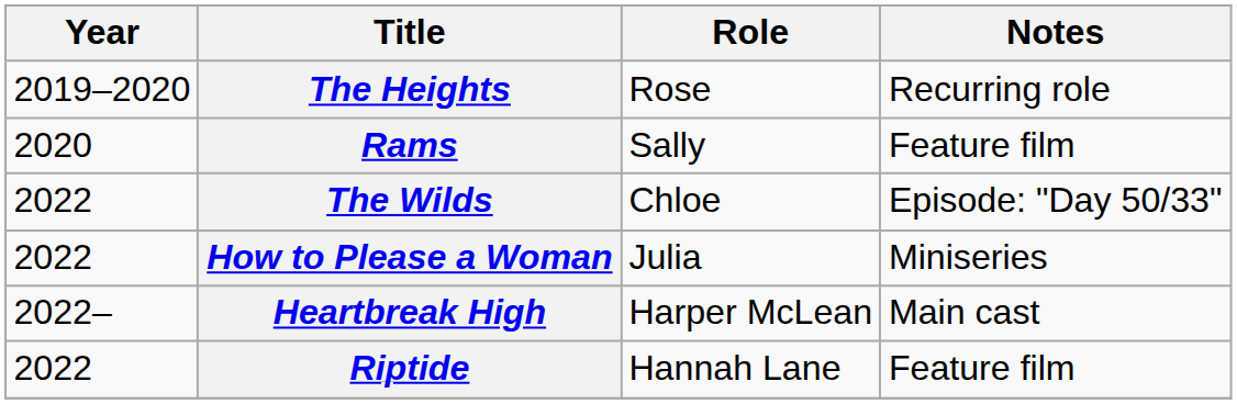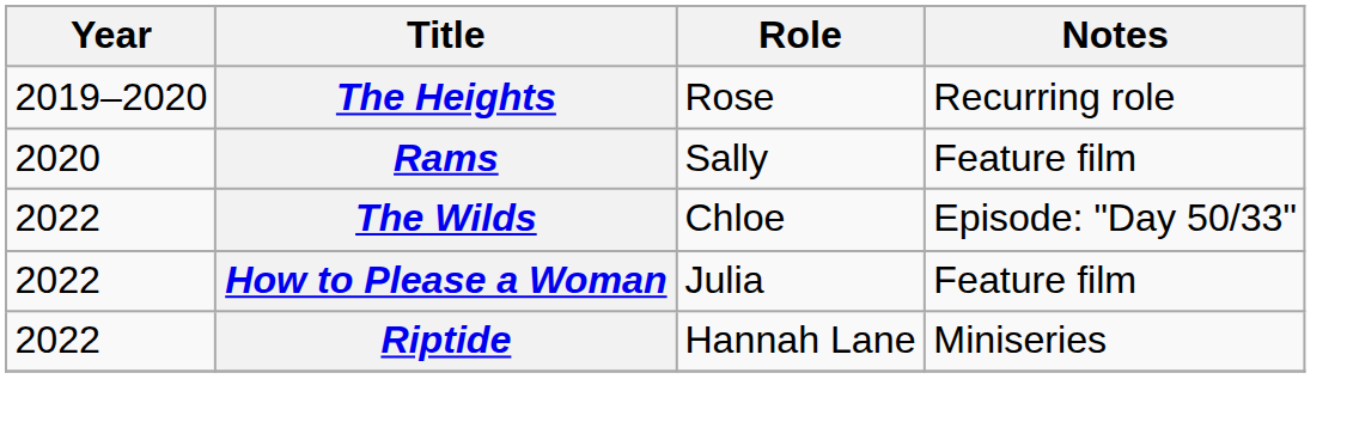How to Please a Woman | Notes: Miniseries -> Feature film
- row: 2022– | Heartbreak High | Harper McLean | Main cast
Riptide | Notes: Feature film -> Miniseries
